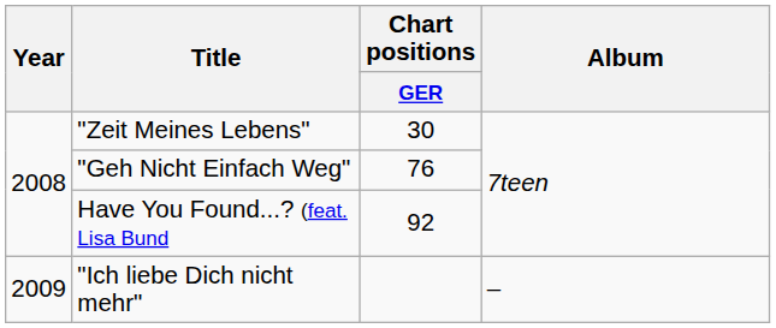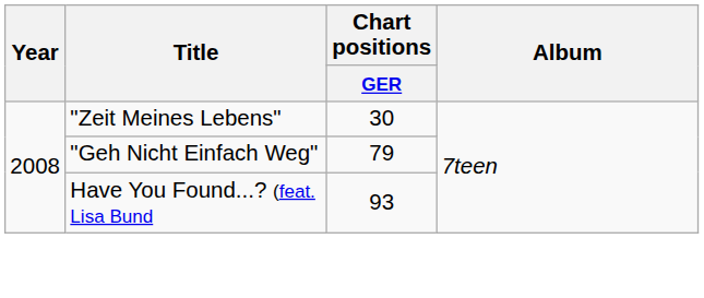"Geh Nicht Einfach Weg" | Chart positions / GER: 76 -> 79
Have You Found...? (feat. Lisa Bund | Chart positions / GER: 92 -> 93
- row: 2009 | "Ich liebe Dich nicht mehr" | –
